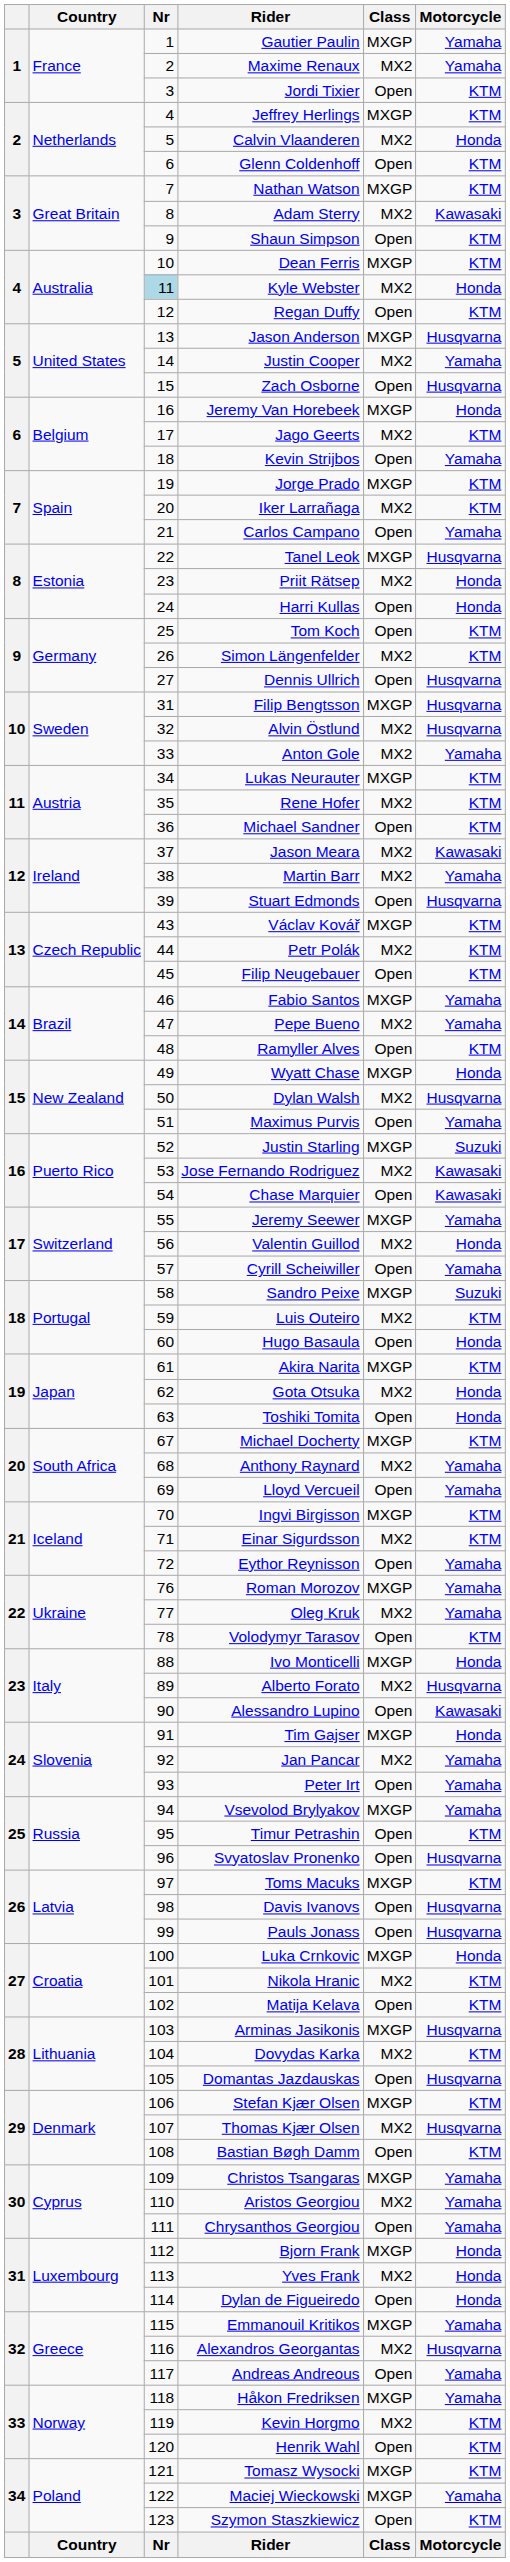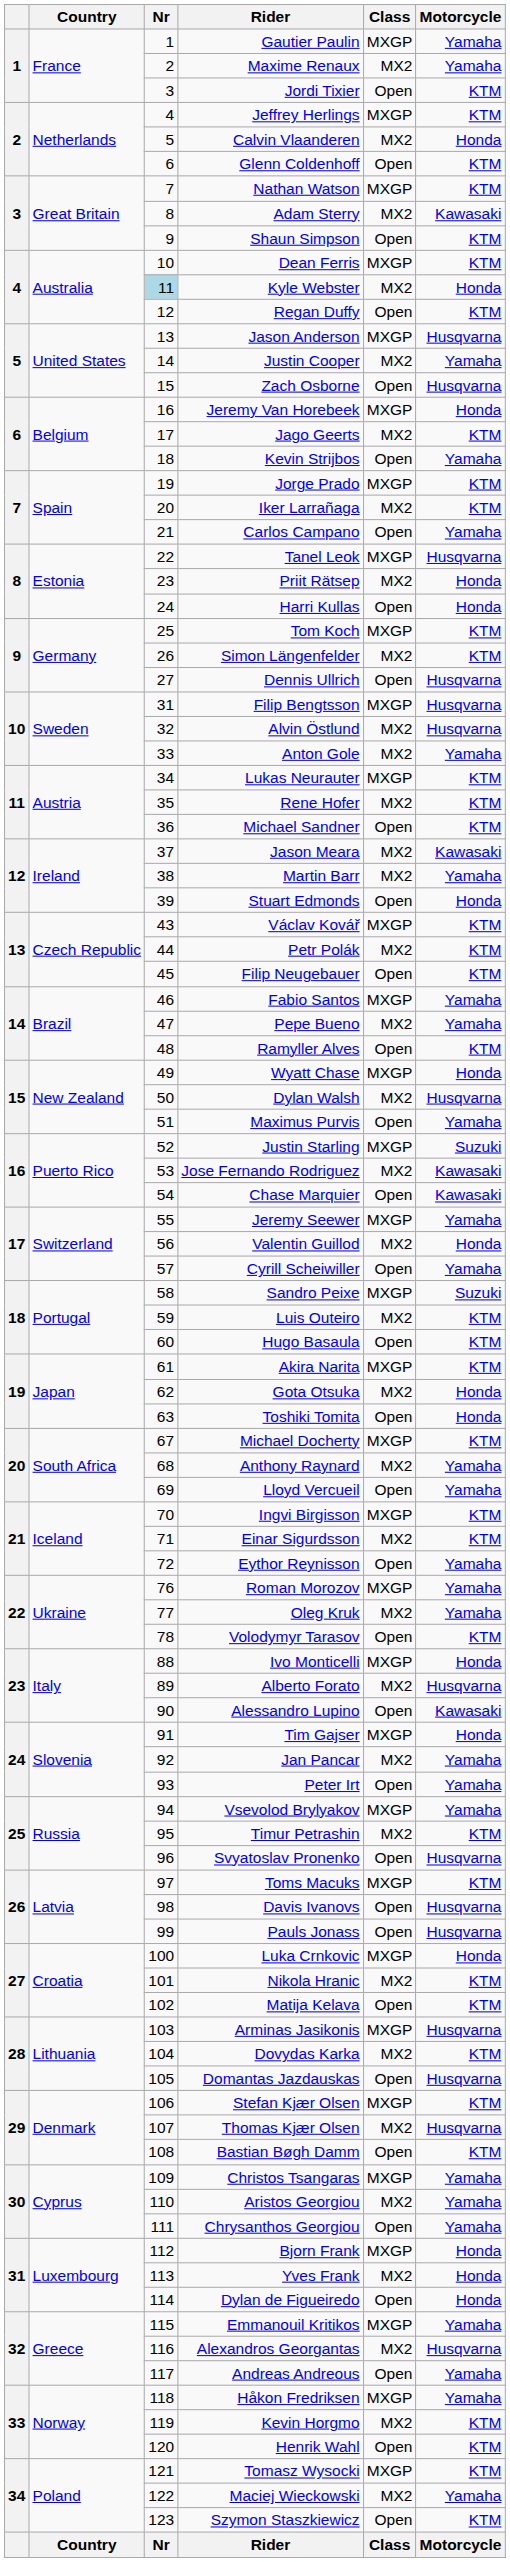Tom Koch | Class: Open -> MXGP
Stuart Edmonds | Motorcycle: Husqvarna -> Honda
Hugo Basaula | Motorcycle: Honda -> KTM
Timur Petrashin | Class: Open -> MX2
Maciej Wieckowski | Class: MXGP -> MX2
